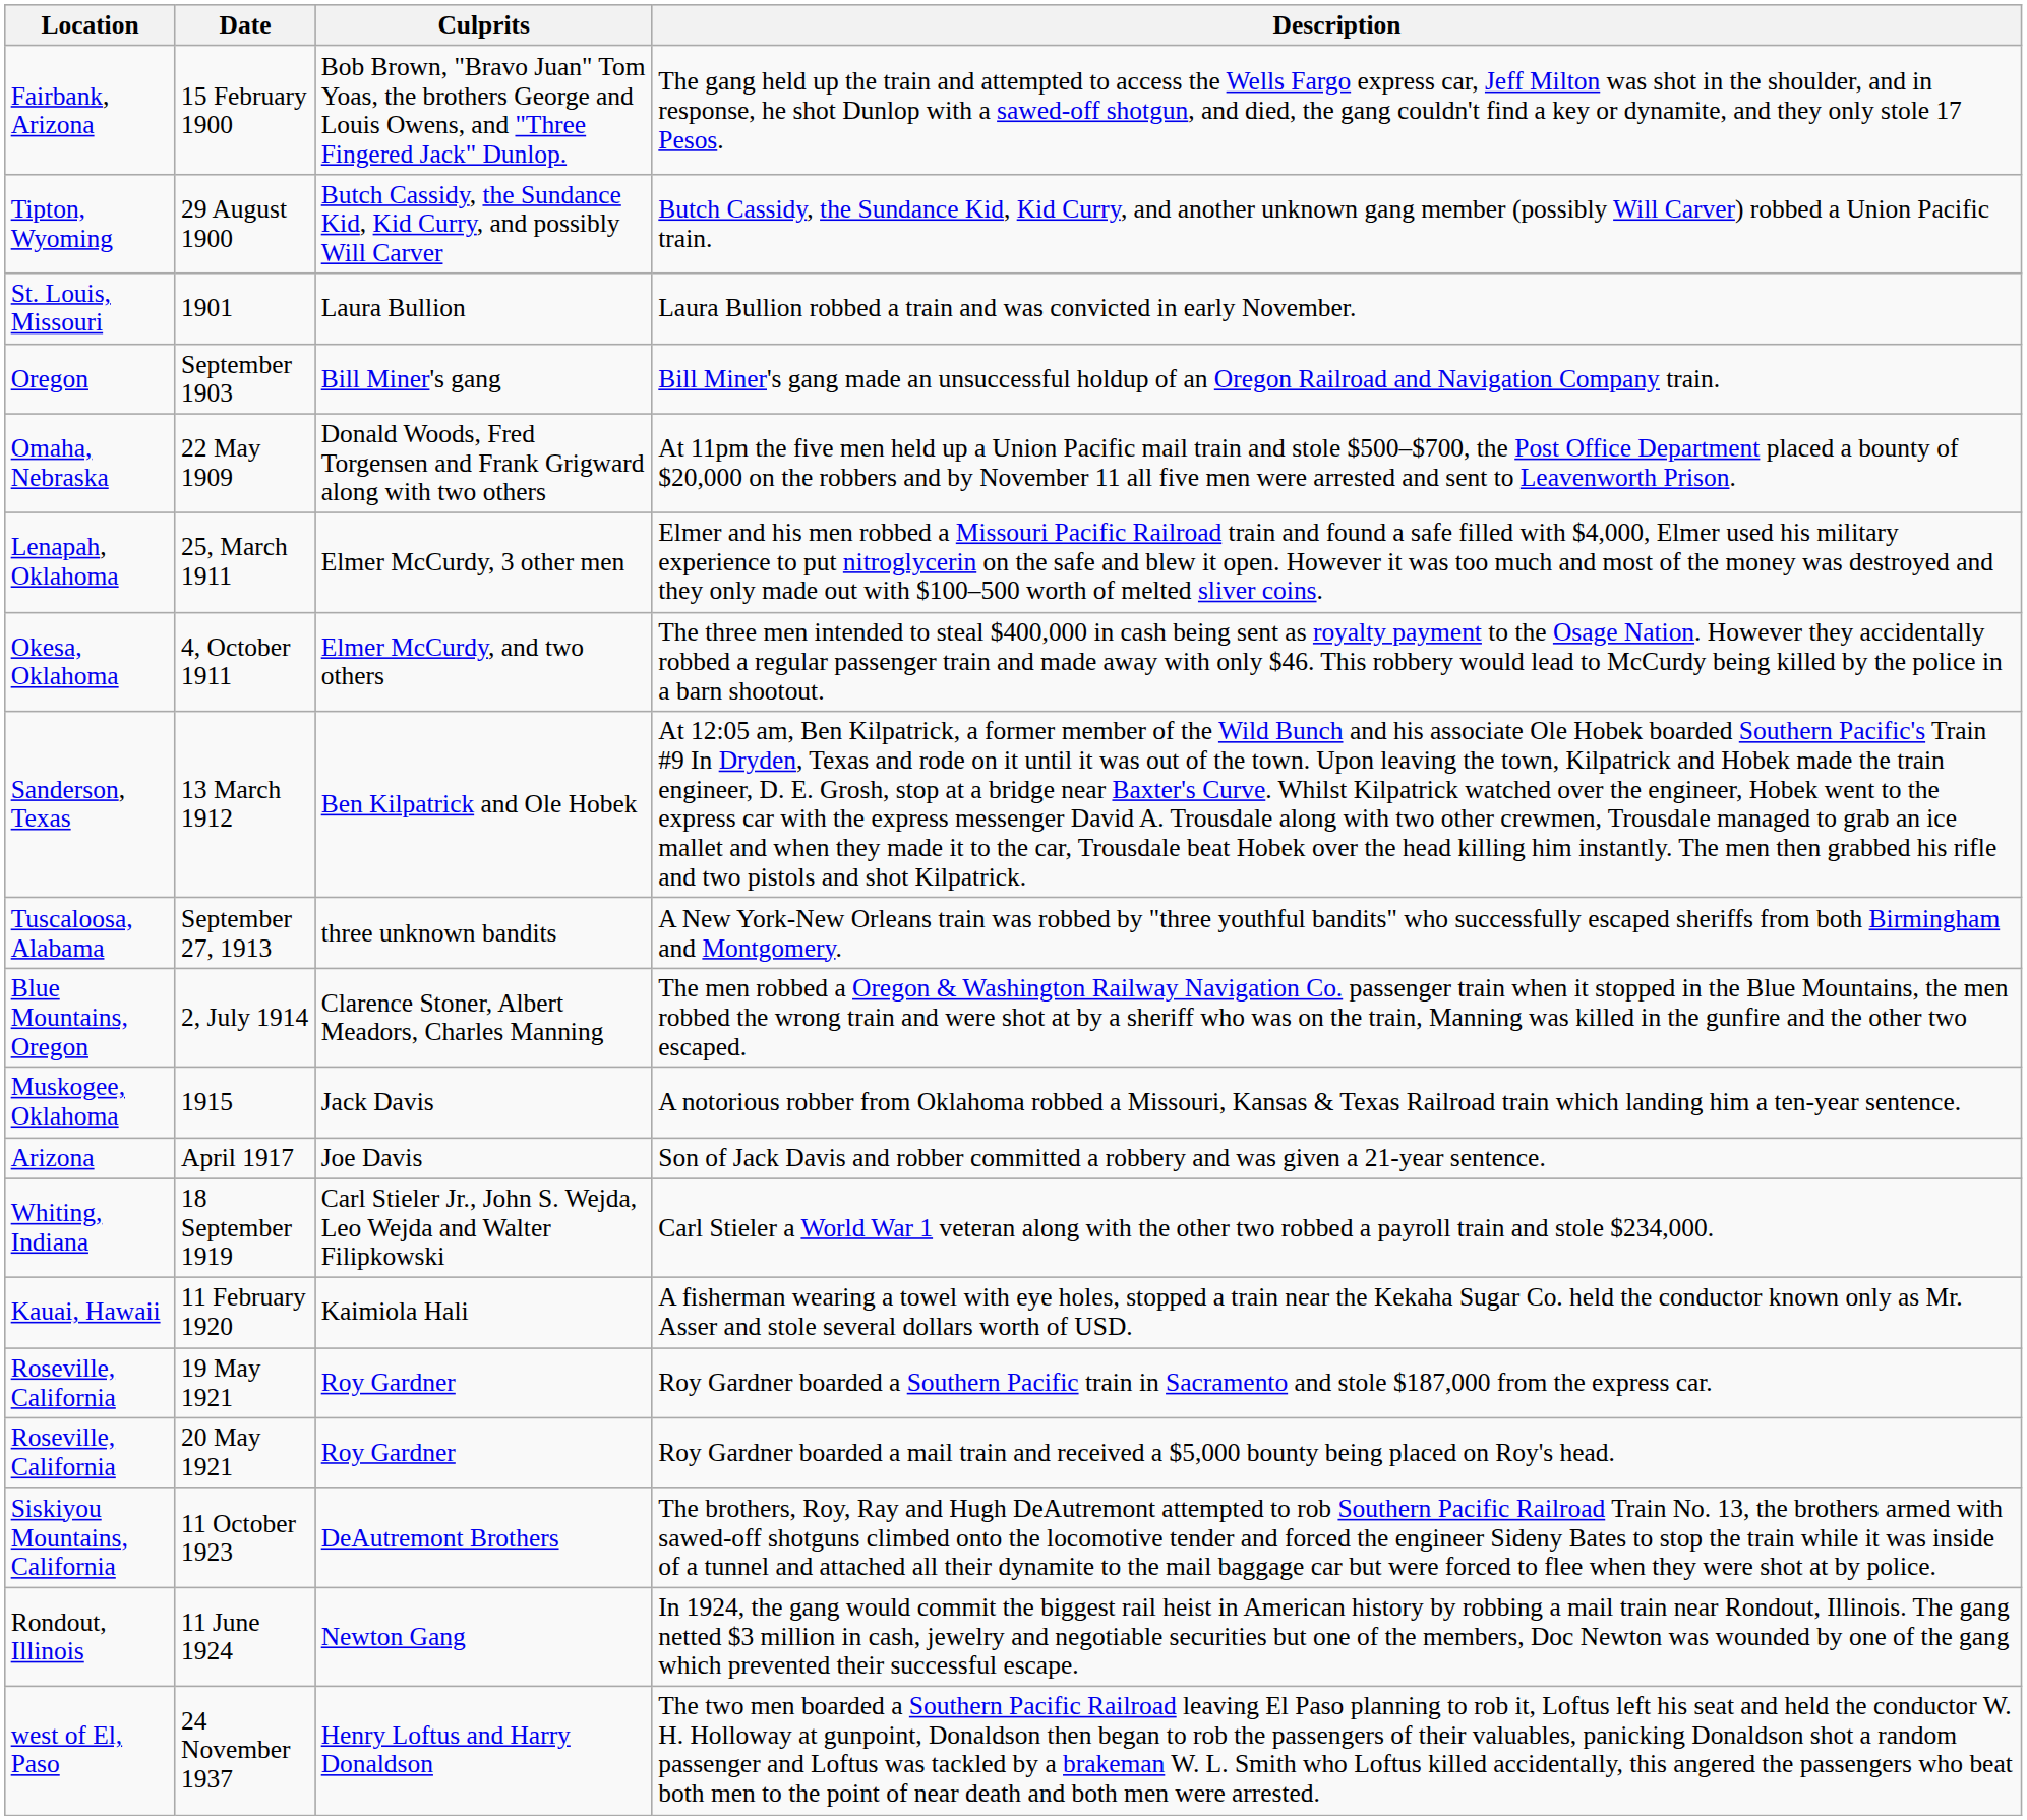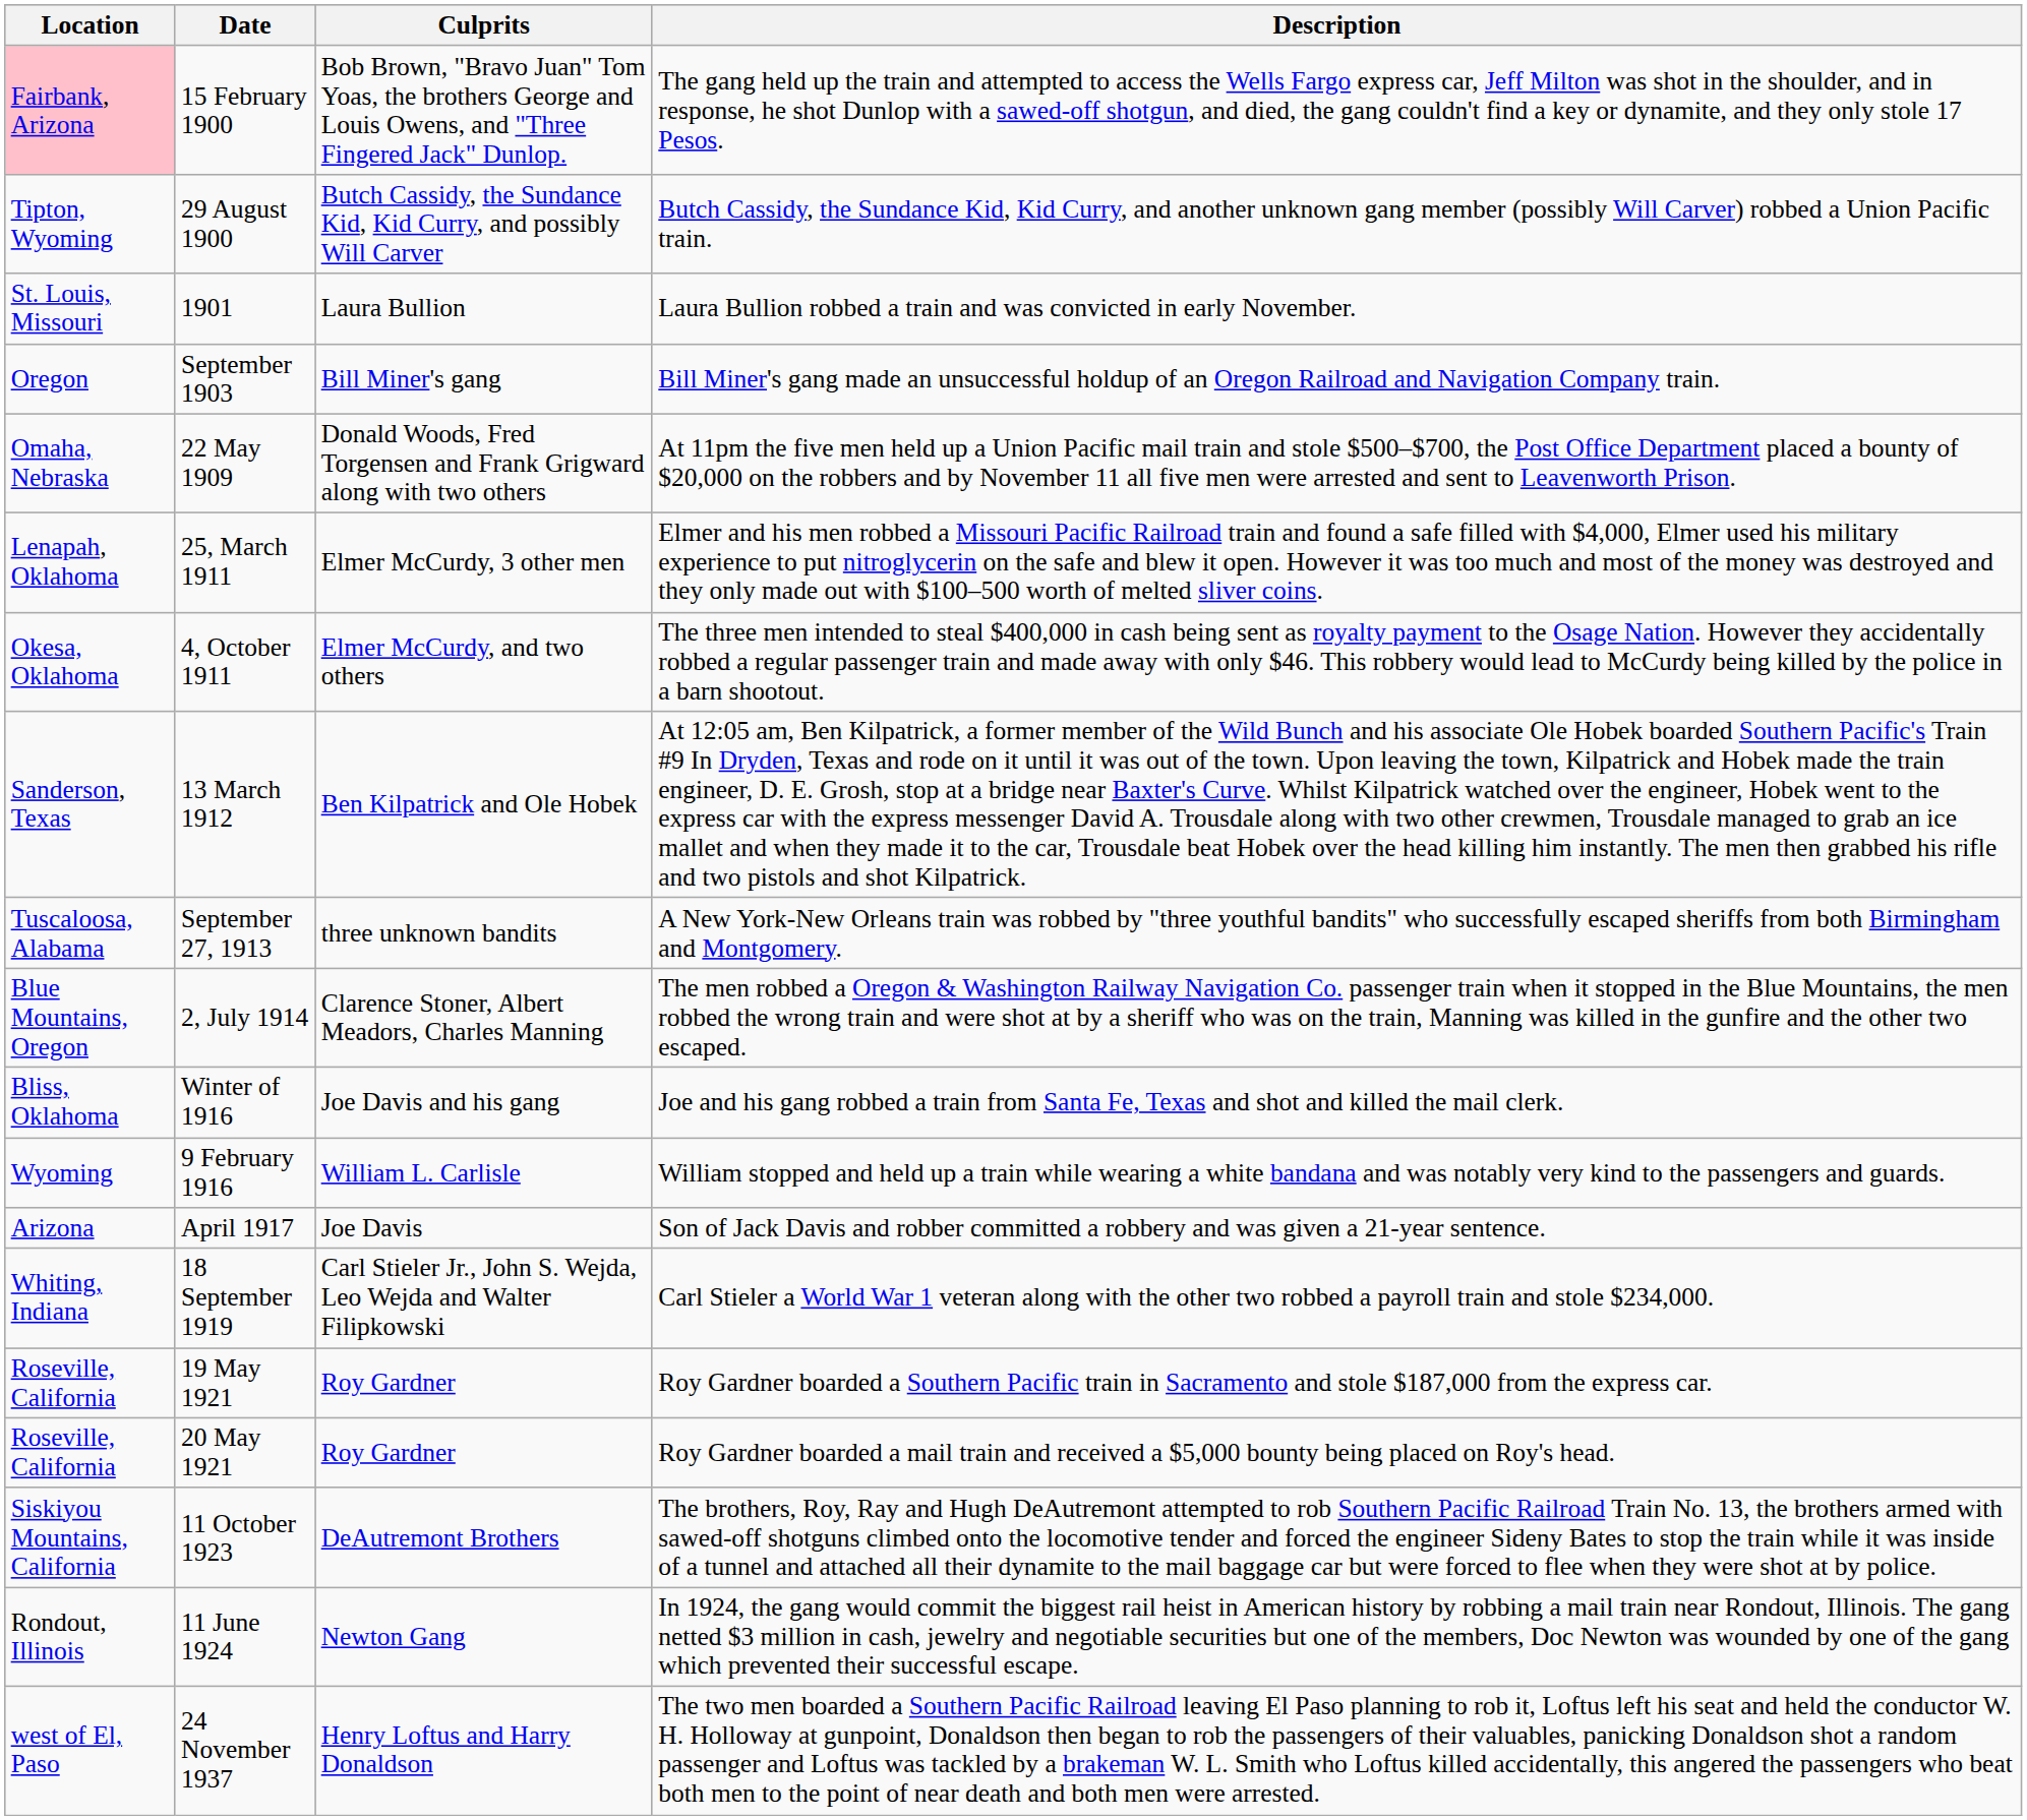15 February 1900 | Location: no background -> pink background
- row: Muskogee, Oklahoma | 1915 | Jack Davis | A notorious robber from Oklahoma robbed a Missouri, Kansas & Texas Railroad train which landing him a ten-year sentence.
+ row: Bliss, Oklahoma | Winter of 1916 | Joe Davis and his gang | Joe and his gang robbed a train from Santa Fe, Texas and shot and killed the mail clerk.
+ row: Wyoming | 9 February 1916 | William L. Carlisle | William stopped and held up a train while wearing a white bandana and was notably very kind to the passengers and guards.
- row: Kauai, Hawaii | 11 February 1920 | Kaimiola Hali | A fisherman wearing a towel with eye holes, stopped a train near the Kekaha Sugar Co. held the conductor known only as Mr. Asser and stole several dollars worth of USD.
